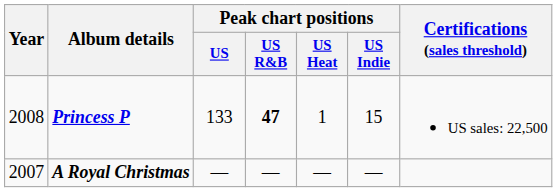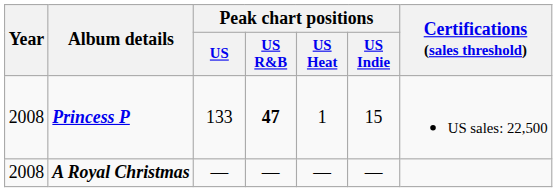A Royal Christmas | Year: 2007 -> 2008
